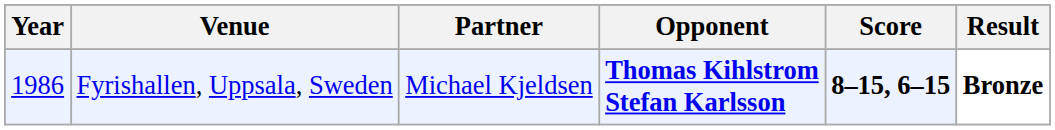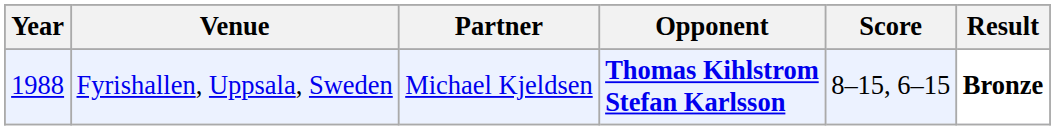Fyrishallen, Uppsala, Sweden | Year: 1986 -> 1988
Fyrishallen, Uppsala, Sweden | Score: bold -> normal
